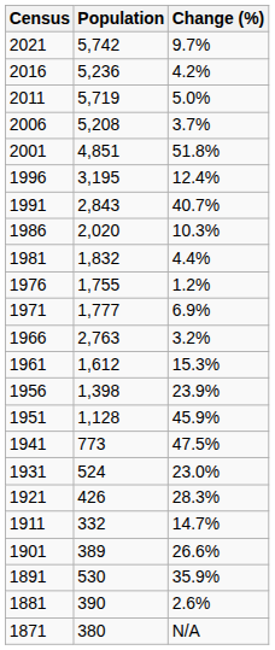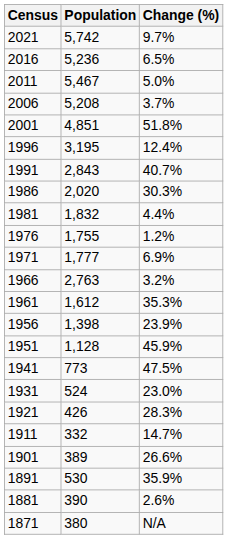2016 | Change (%): 4.2% -> 6.5%
2011 | Population: 5,719 -> 5,467
1986 | Change (%): 10.3% -> 30.3%
1961 | Change (%): 15.3% -> 35.3%
